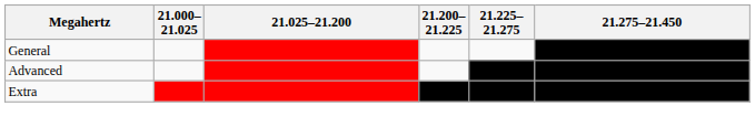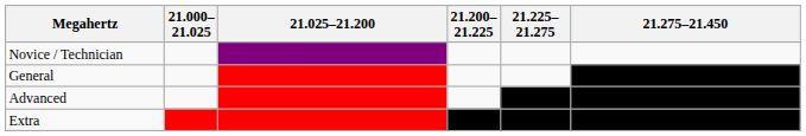+ row: Novice / Technician
